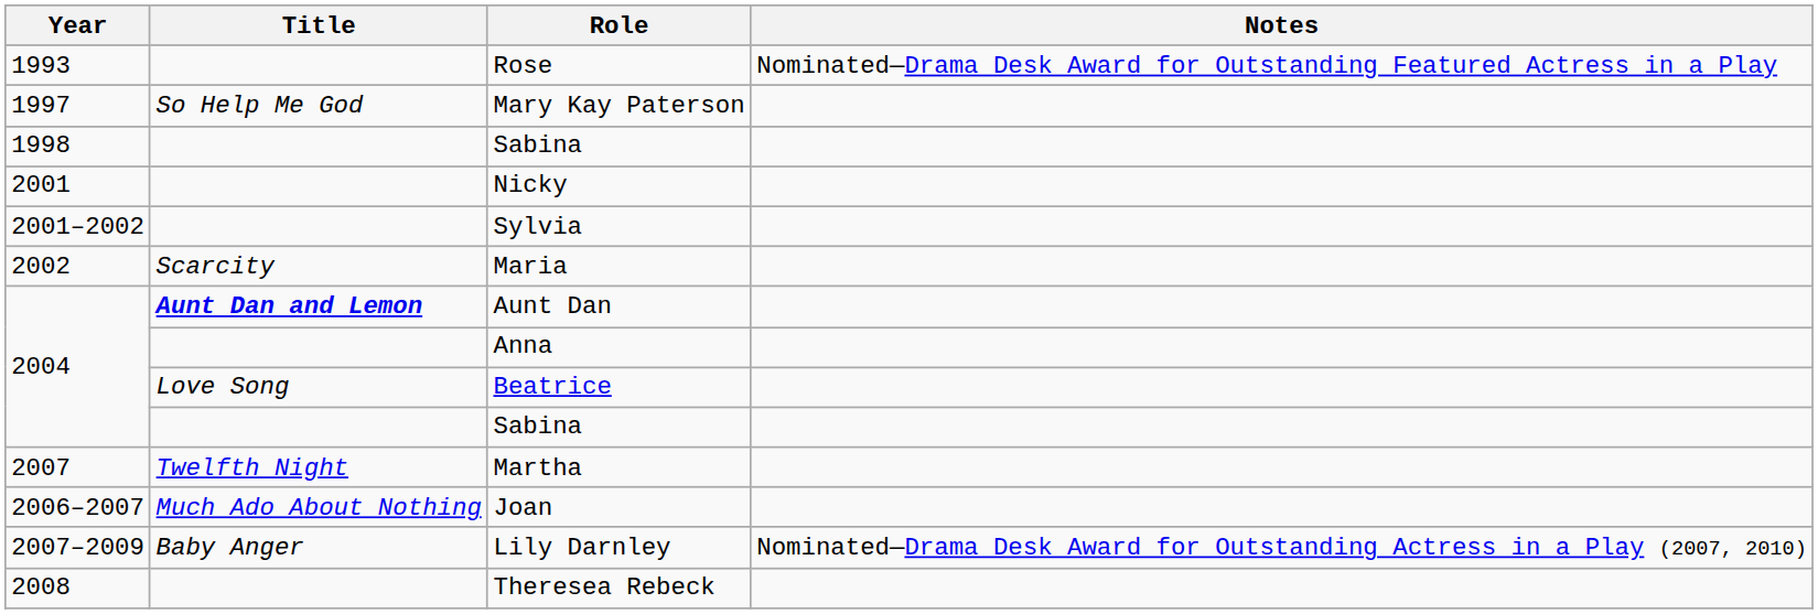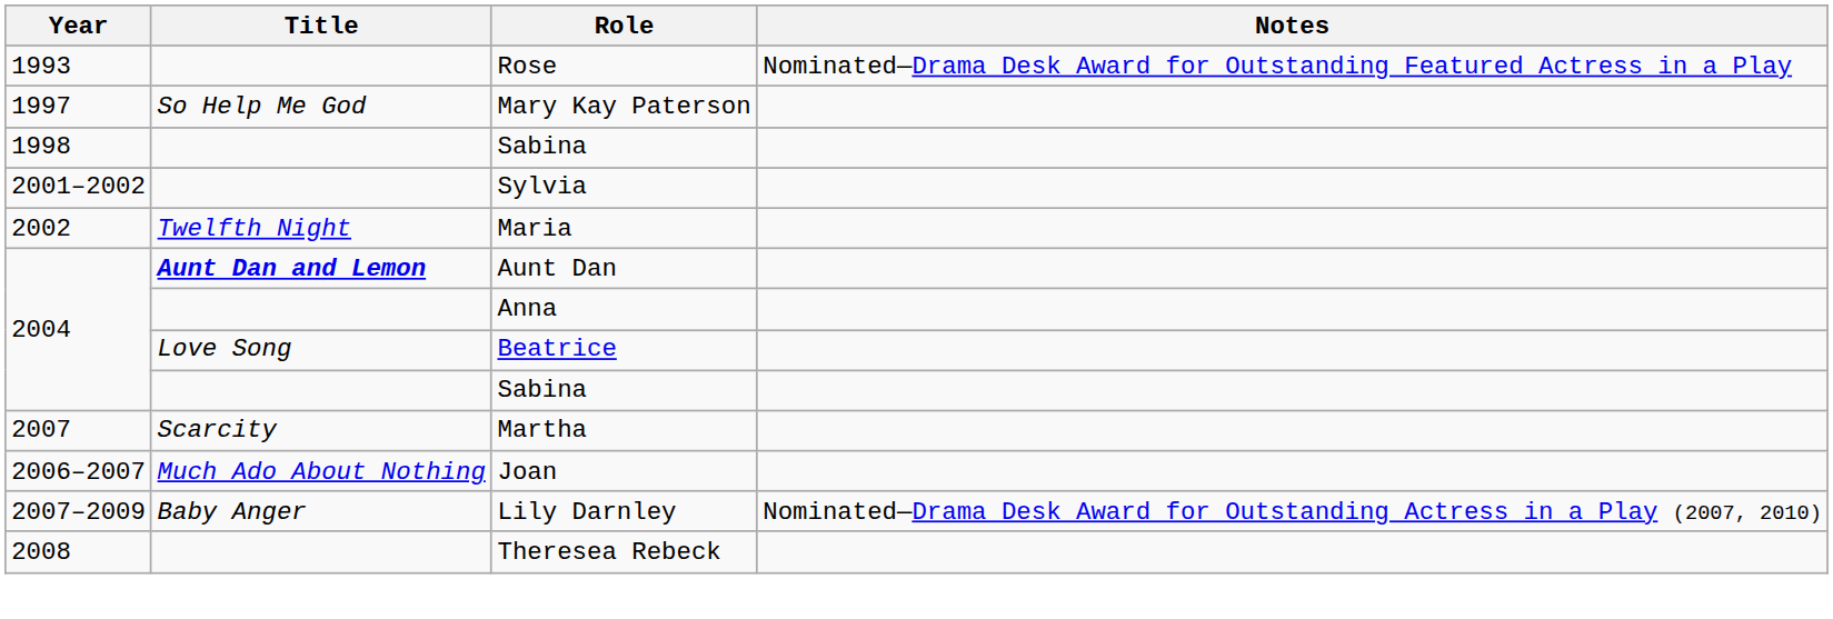- row: 2001 | Nicky
Maria | Title: Scarcity -> Twelfth Night
Martha | Title: Twelfth Night -> Scarcity
